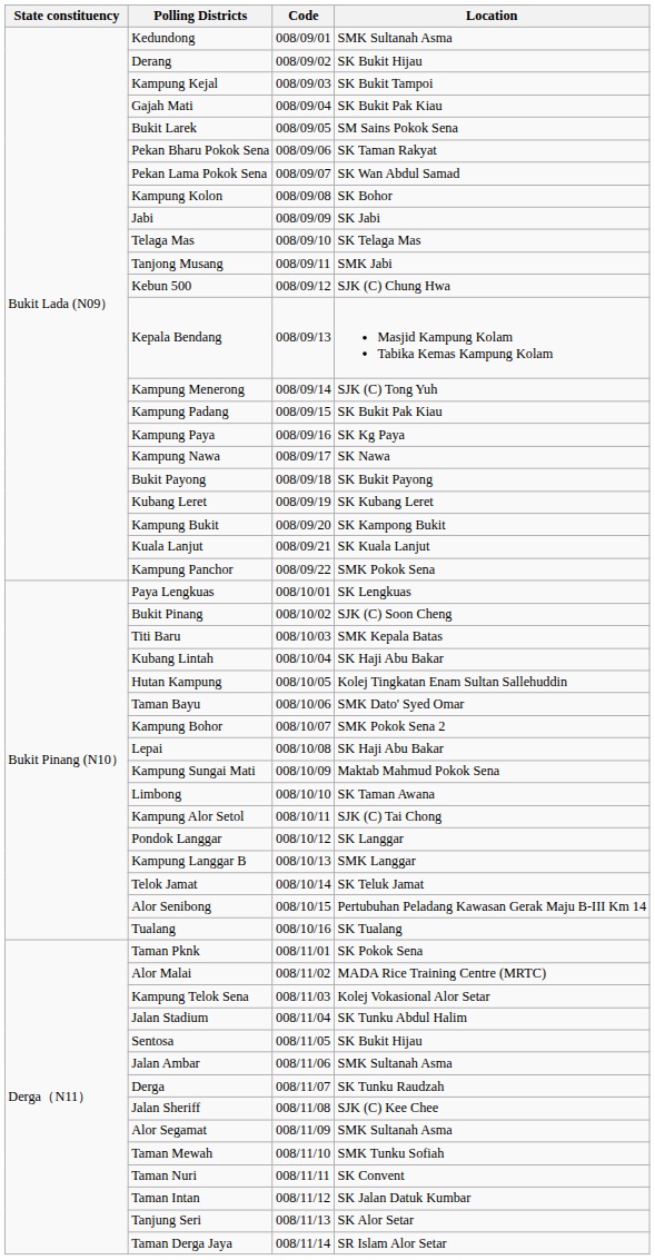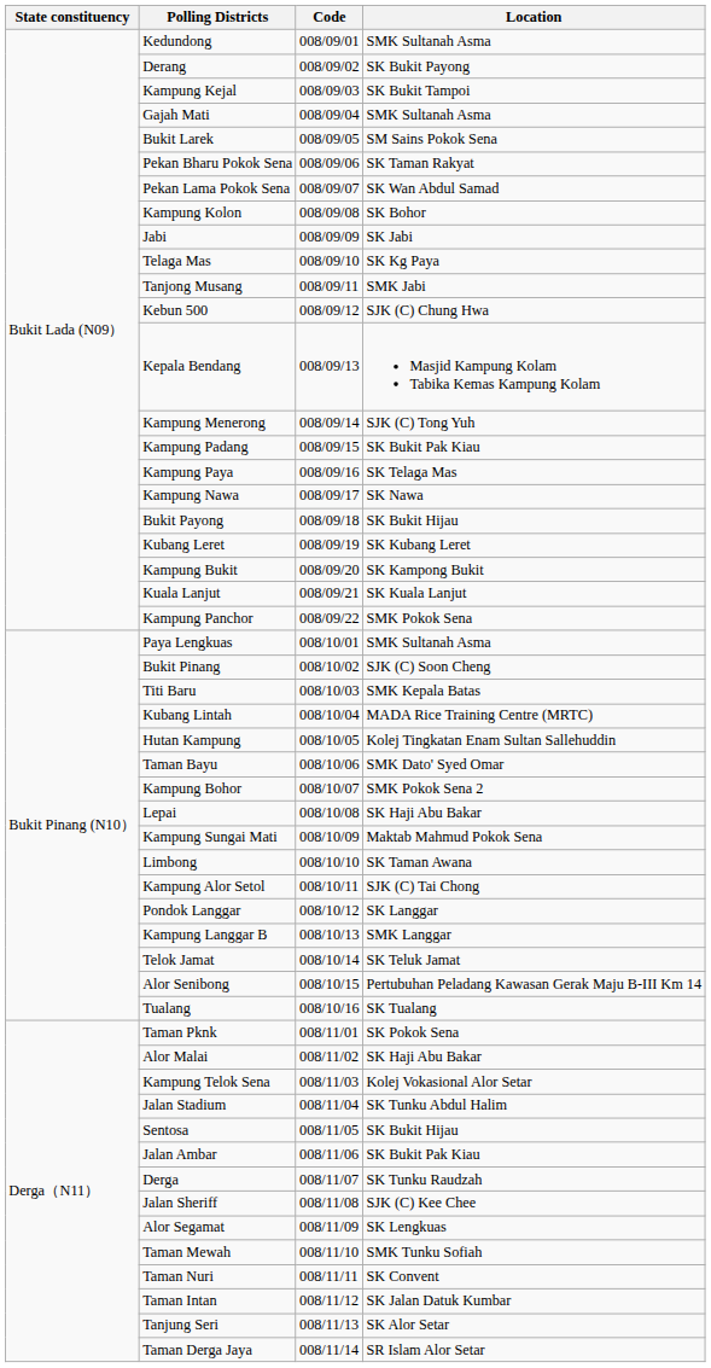Derang | Location: SK Bukit Hijau -> SK Bukit Payong
Gajah Mati | Location: SK Bukit Pak Kiau -> SMK Sultanah Asma
Telaga Mas | Location: SK Telaga Mas -> SK Kg Paya
Kampung Paya | Location: SK Kg Paya -> SK Telaga Mas
Bukit Payong | Location: SK Bukit Payong -> SK Bukit Hijau
Paya Lengkuas | Location: SK Lengkuas -> SMK Sultanah Asma
Kubang Lintah | Location: SK Haji Abu Bakar -> MADA Rice Training Centre (MRTC)
Alor Malai | Location: MADA Rice Training Centre (MRTC) -> SK Haji Abu Bakar
Jalan Ambar | Location: SMK Sultanah Asma -> SK Bukit Pak Kiau
Alor Segamat | Location: SMK Sultanah Asma -> SK Lengkuas
